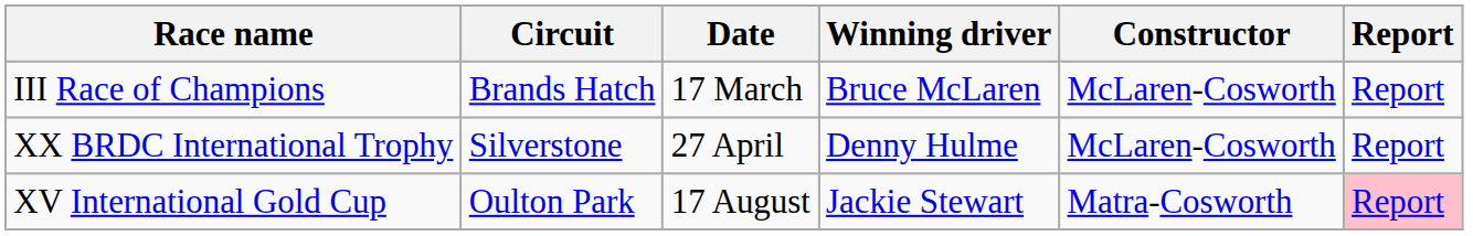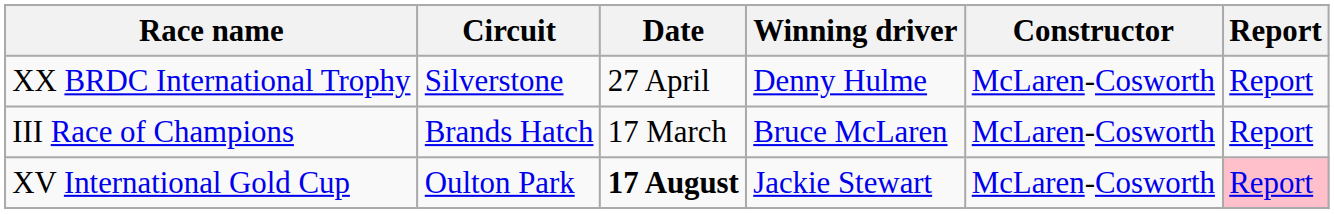rows swapped: III Race of Champions <-> XX BRDC International Trophy
XV International Gold Cup | Date: normal -> bold
XV International Gold Cup | Constructor: Matra-Cosworth -> McLaren-Cosworth
